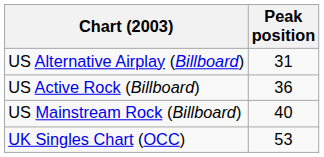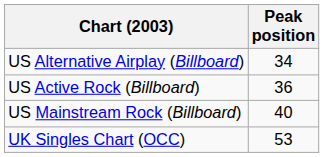US Alternative Airplay (Billboard) | Peak position: 31 -> 34
